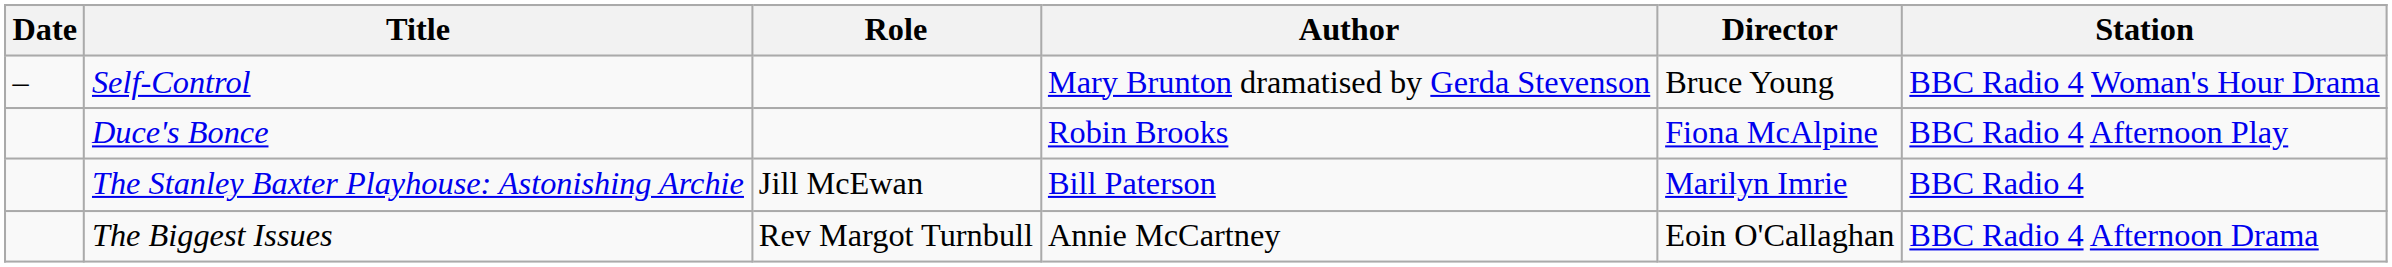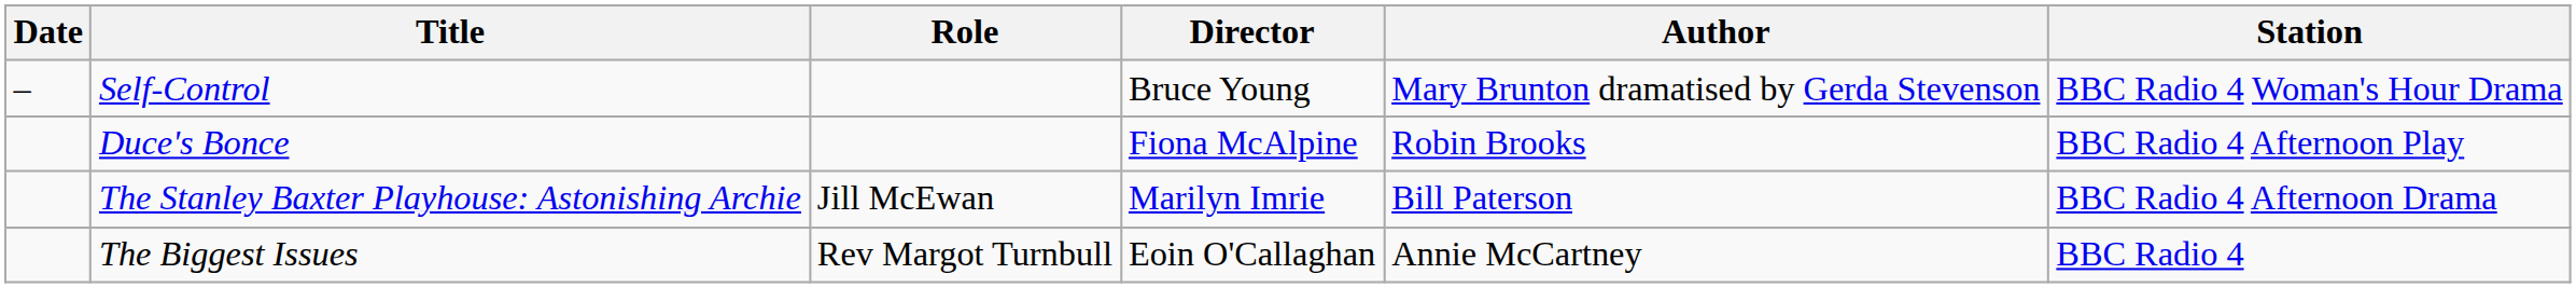columns swapped: Author <-> Director
The Stanley Baxter Playhouse: Astonishing Archie | Station: BBC Radio 4 -> BBC Radio 4 Afternoon Drama
The Biggest Issues | Station: BBC Radio 4 Afternoon Drama -> BBC Radio 4
